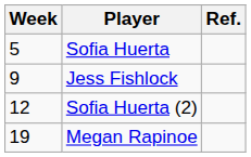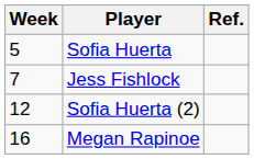Jess Fishlock | Week: 9 -> 7
Megan Rapinoe | Week: 19 -> 16
